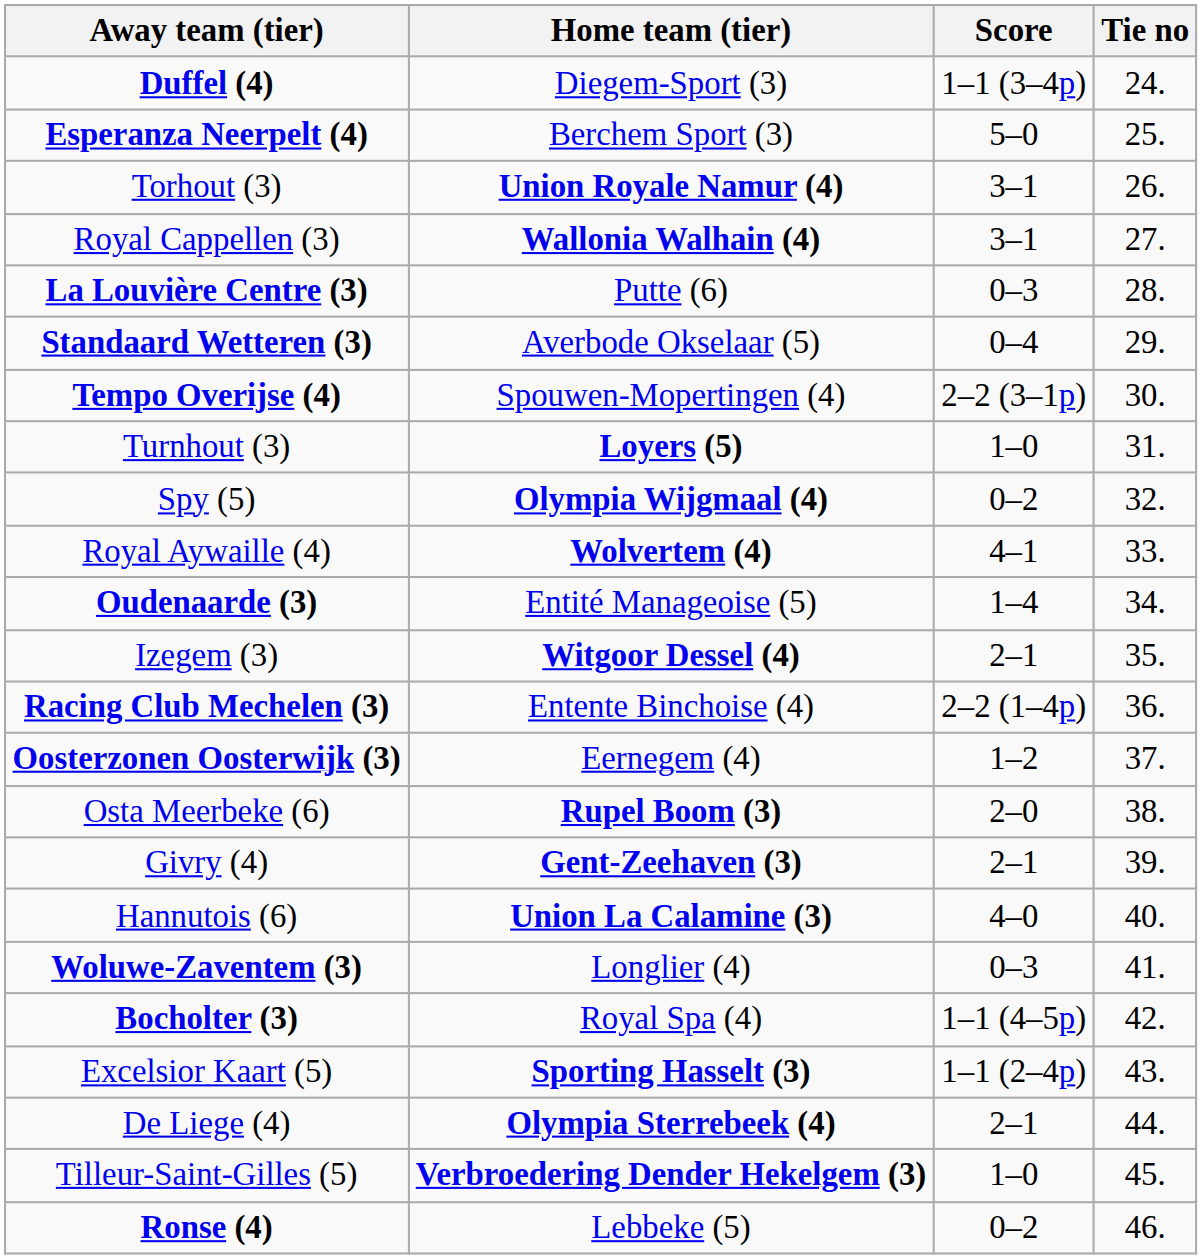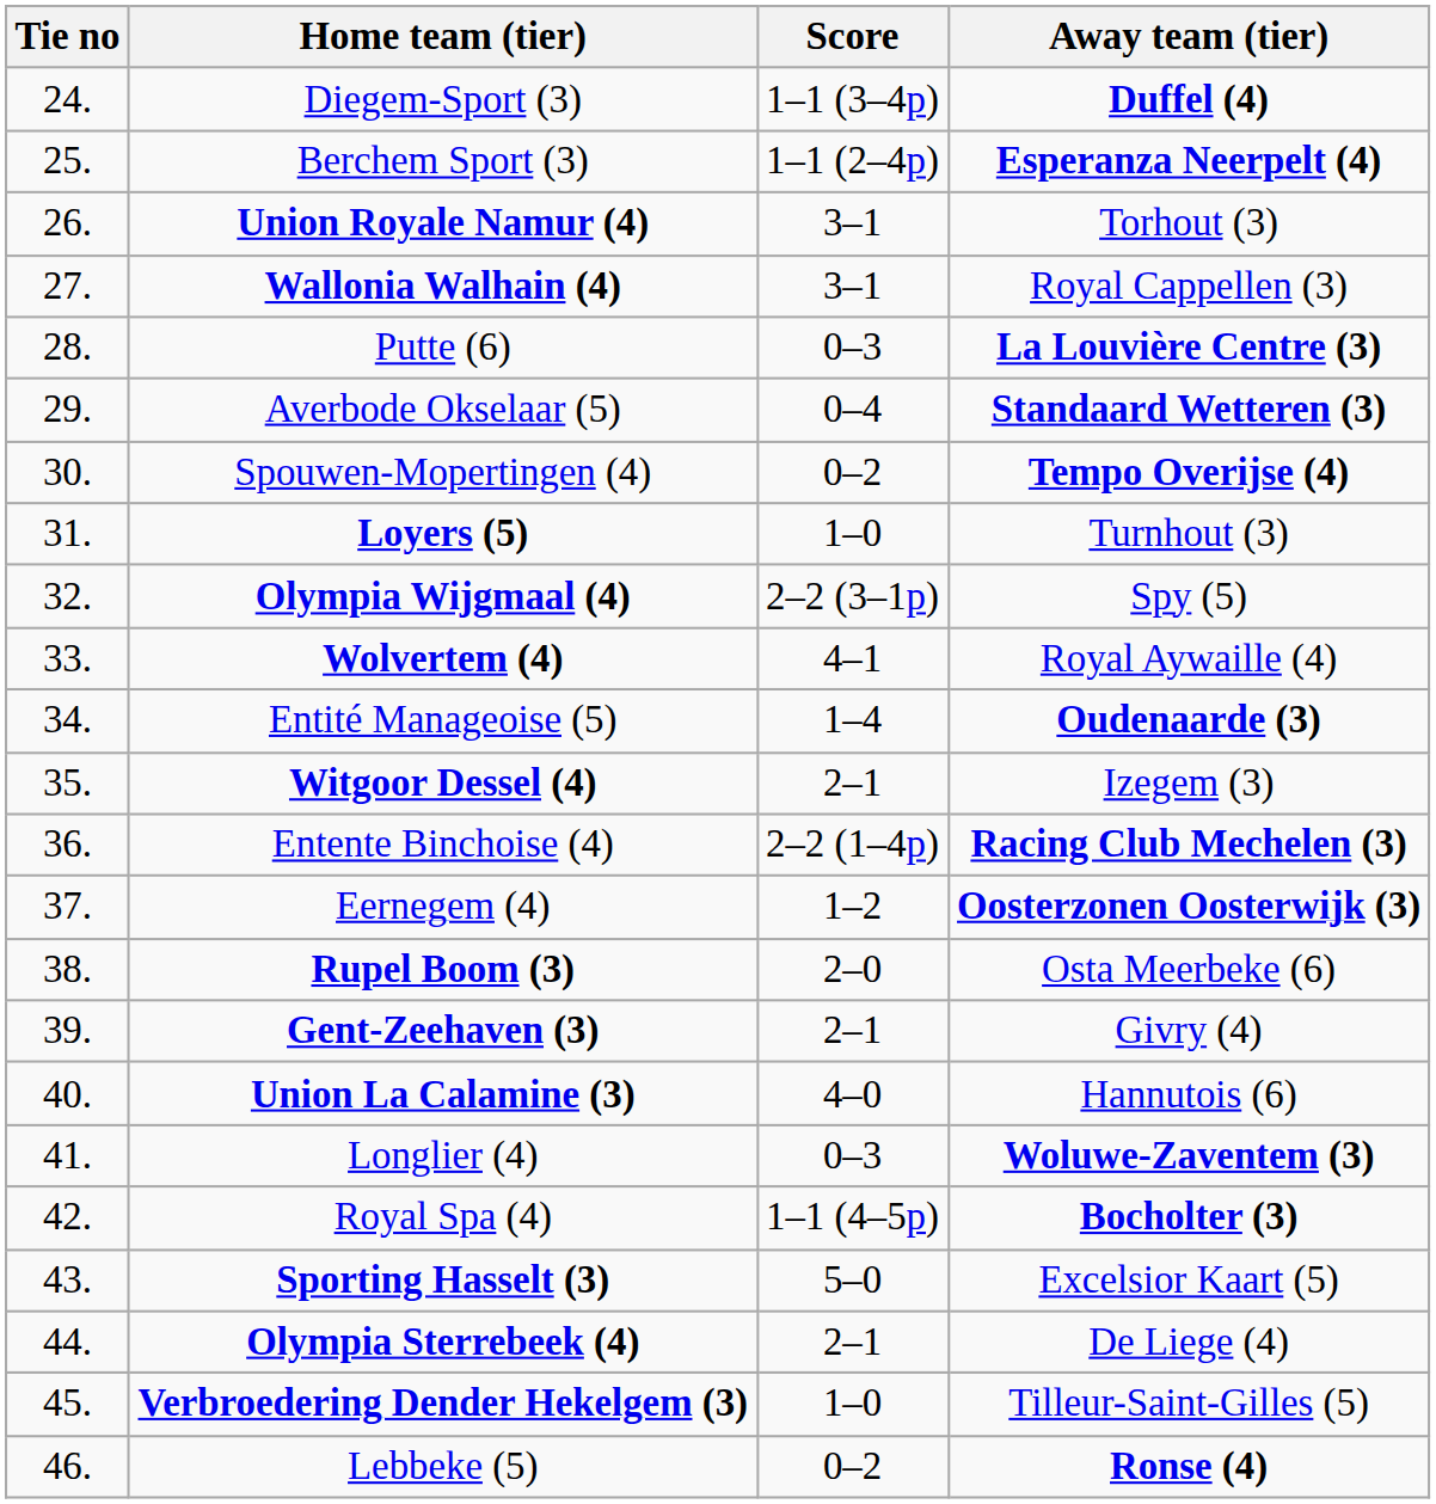columns swapped: Tie no <-> Away team (tier)
Berchem Sport (3) | Score: 5–0 -> 1–1 (2–4p)
Spouwen-Mopertingen (4) | Score: 2–2 (3–1p) -> 0–2
Olympia Wijgmaal (4) | Score: 0–2 -> 2–2 (3–1p)
Sporting Hasselt (3) | Score: 1–1 (2–4p) -> 5–0
